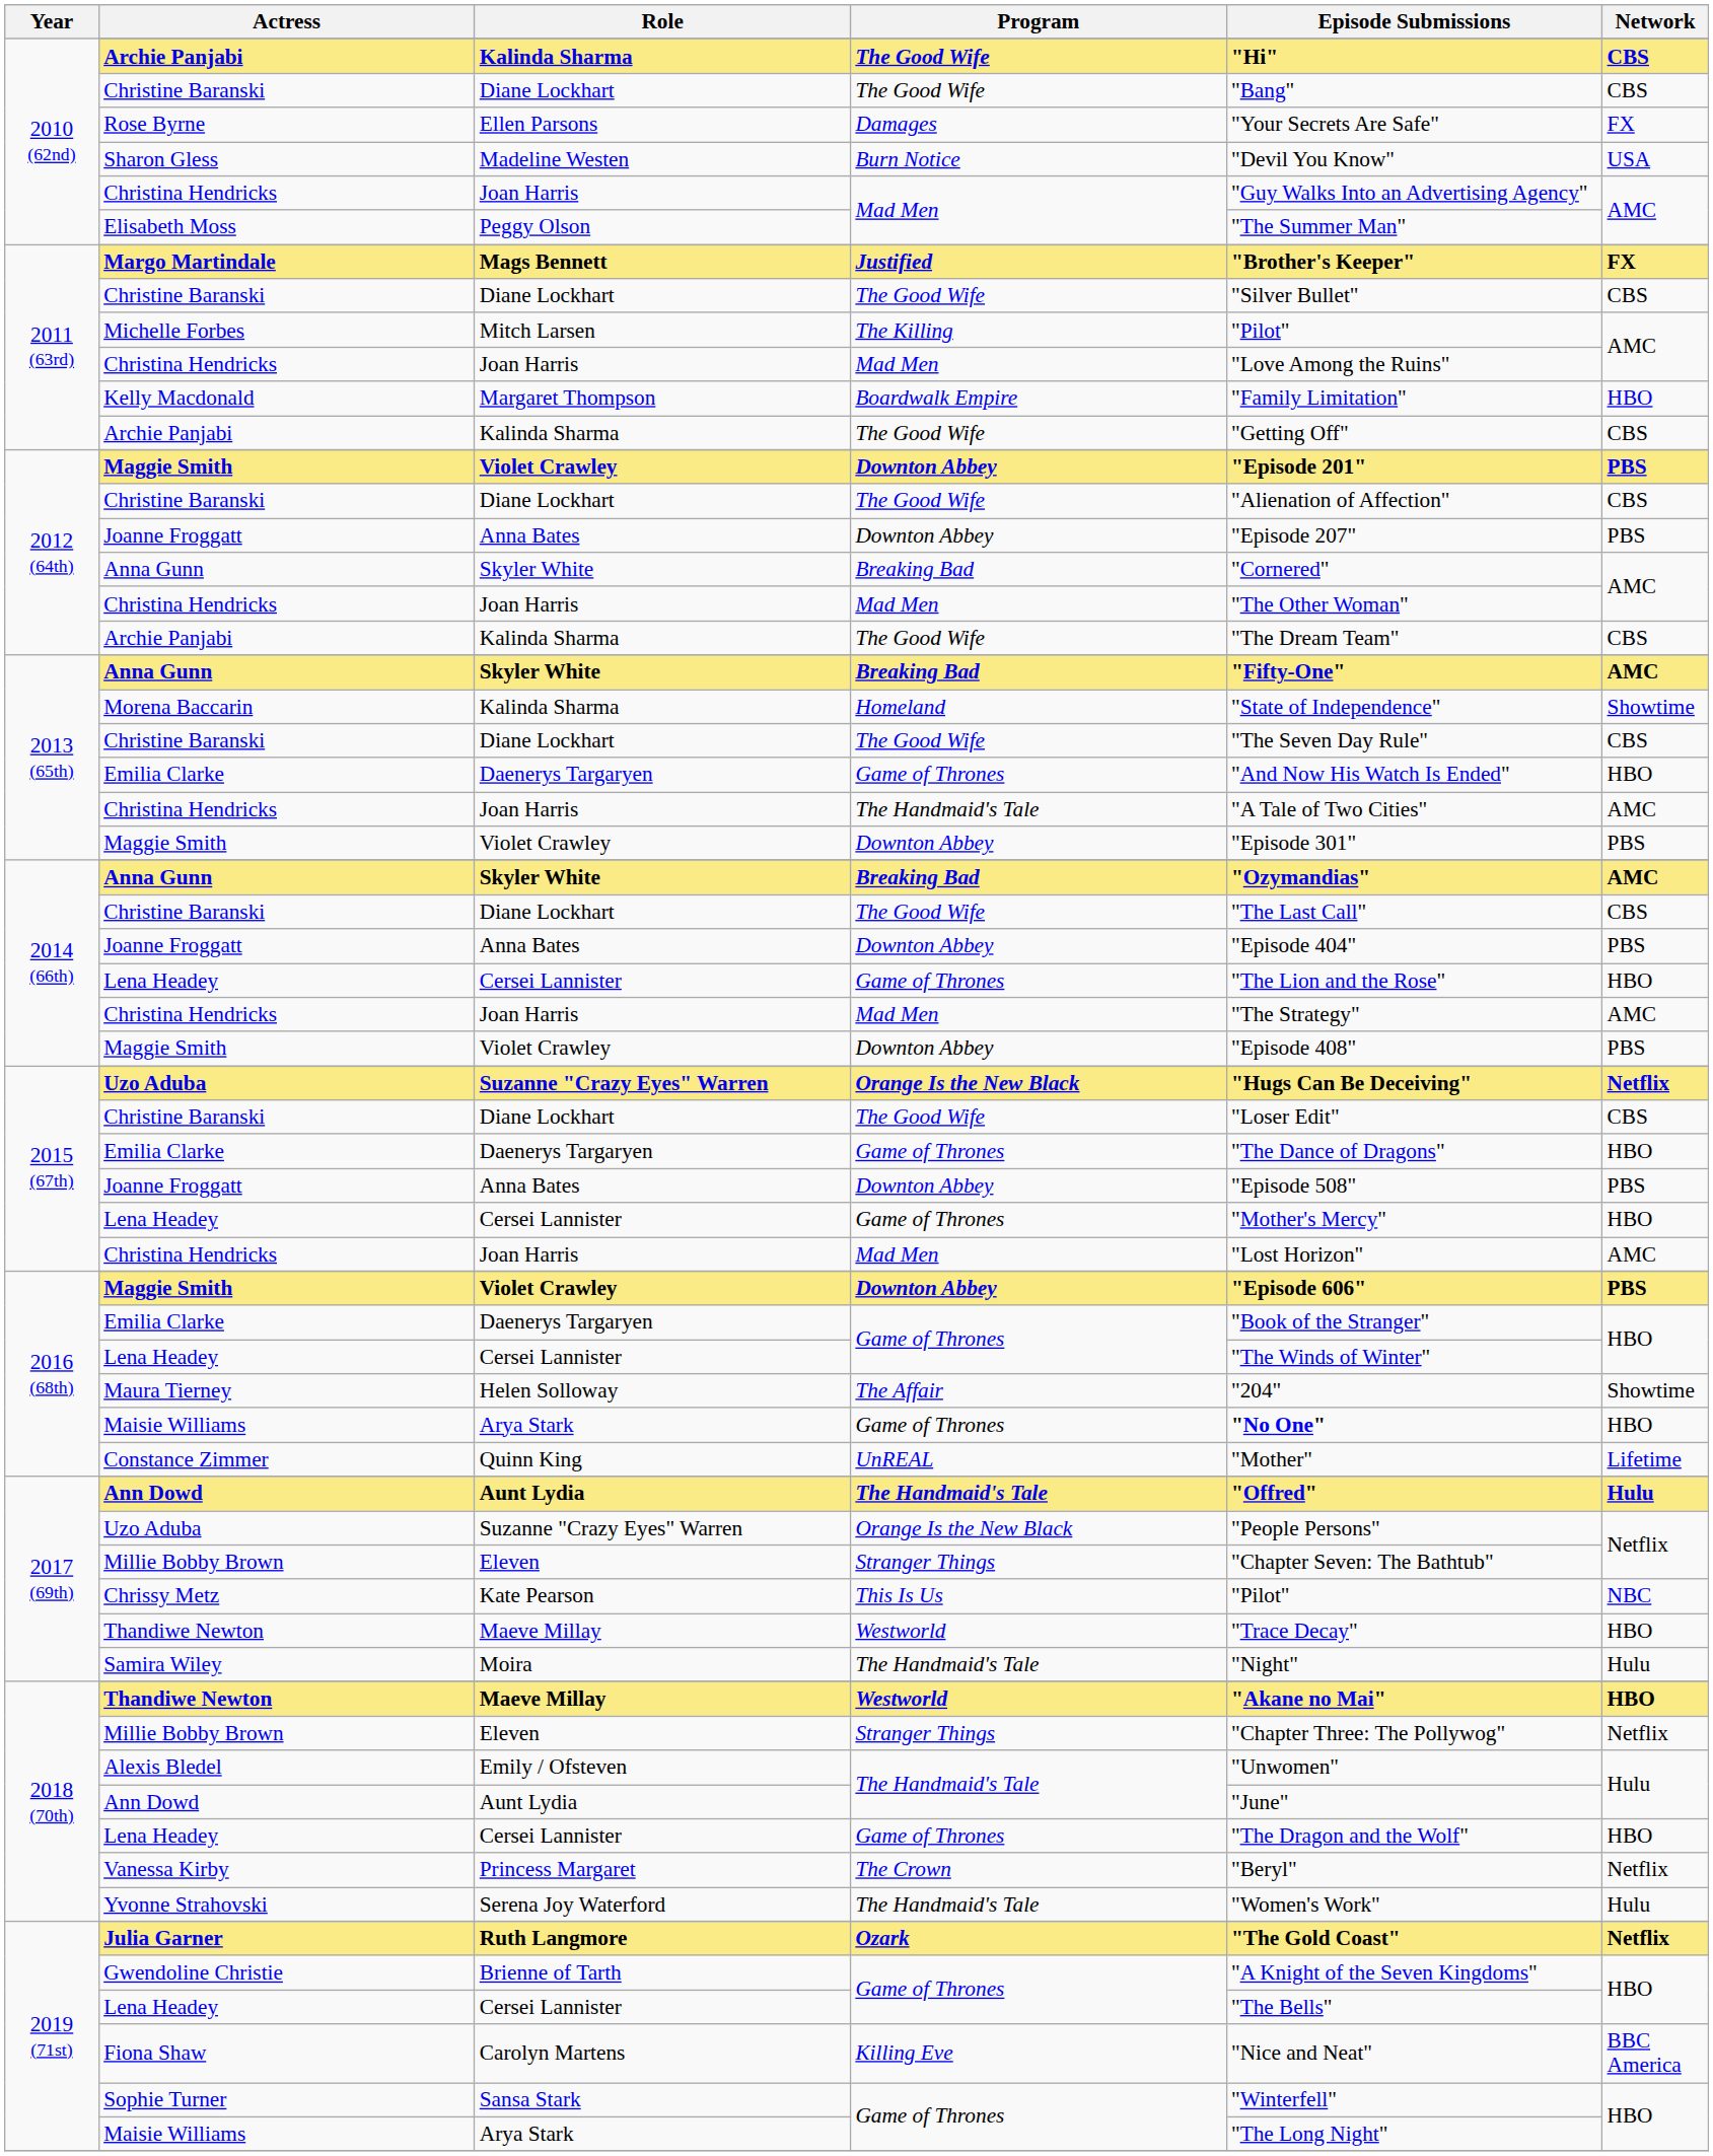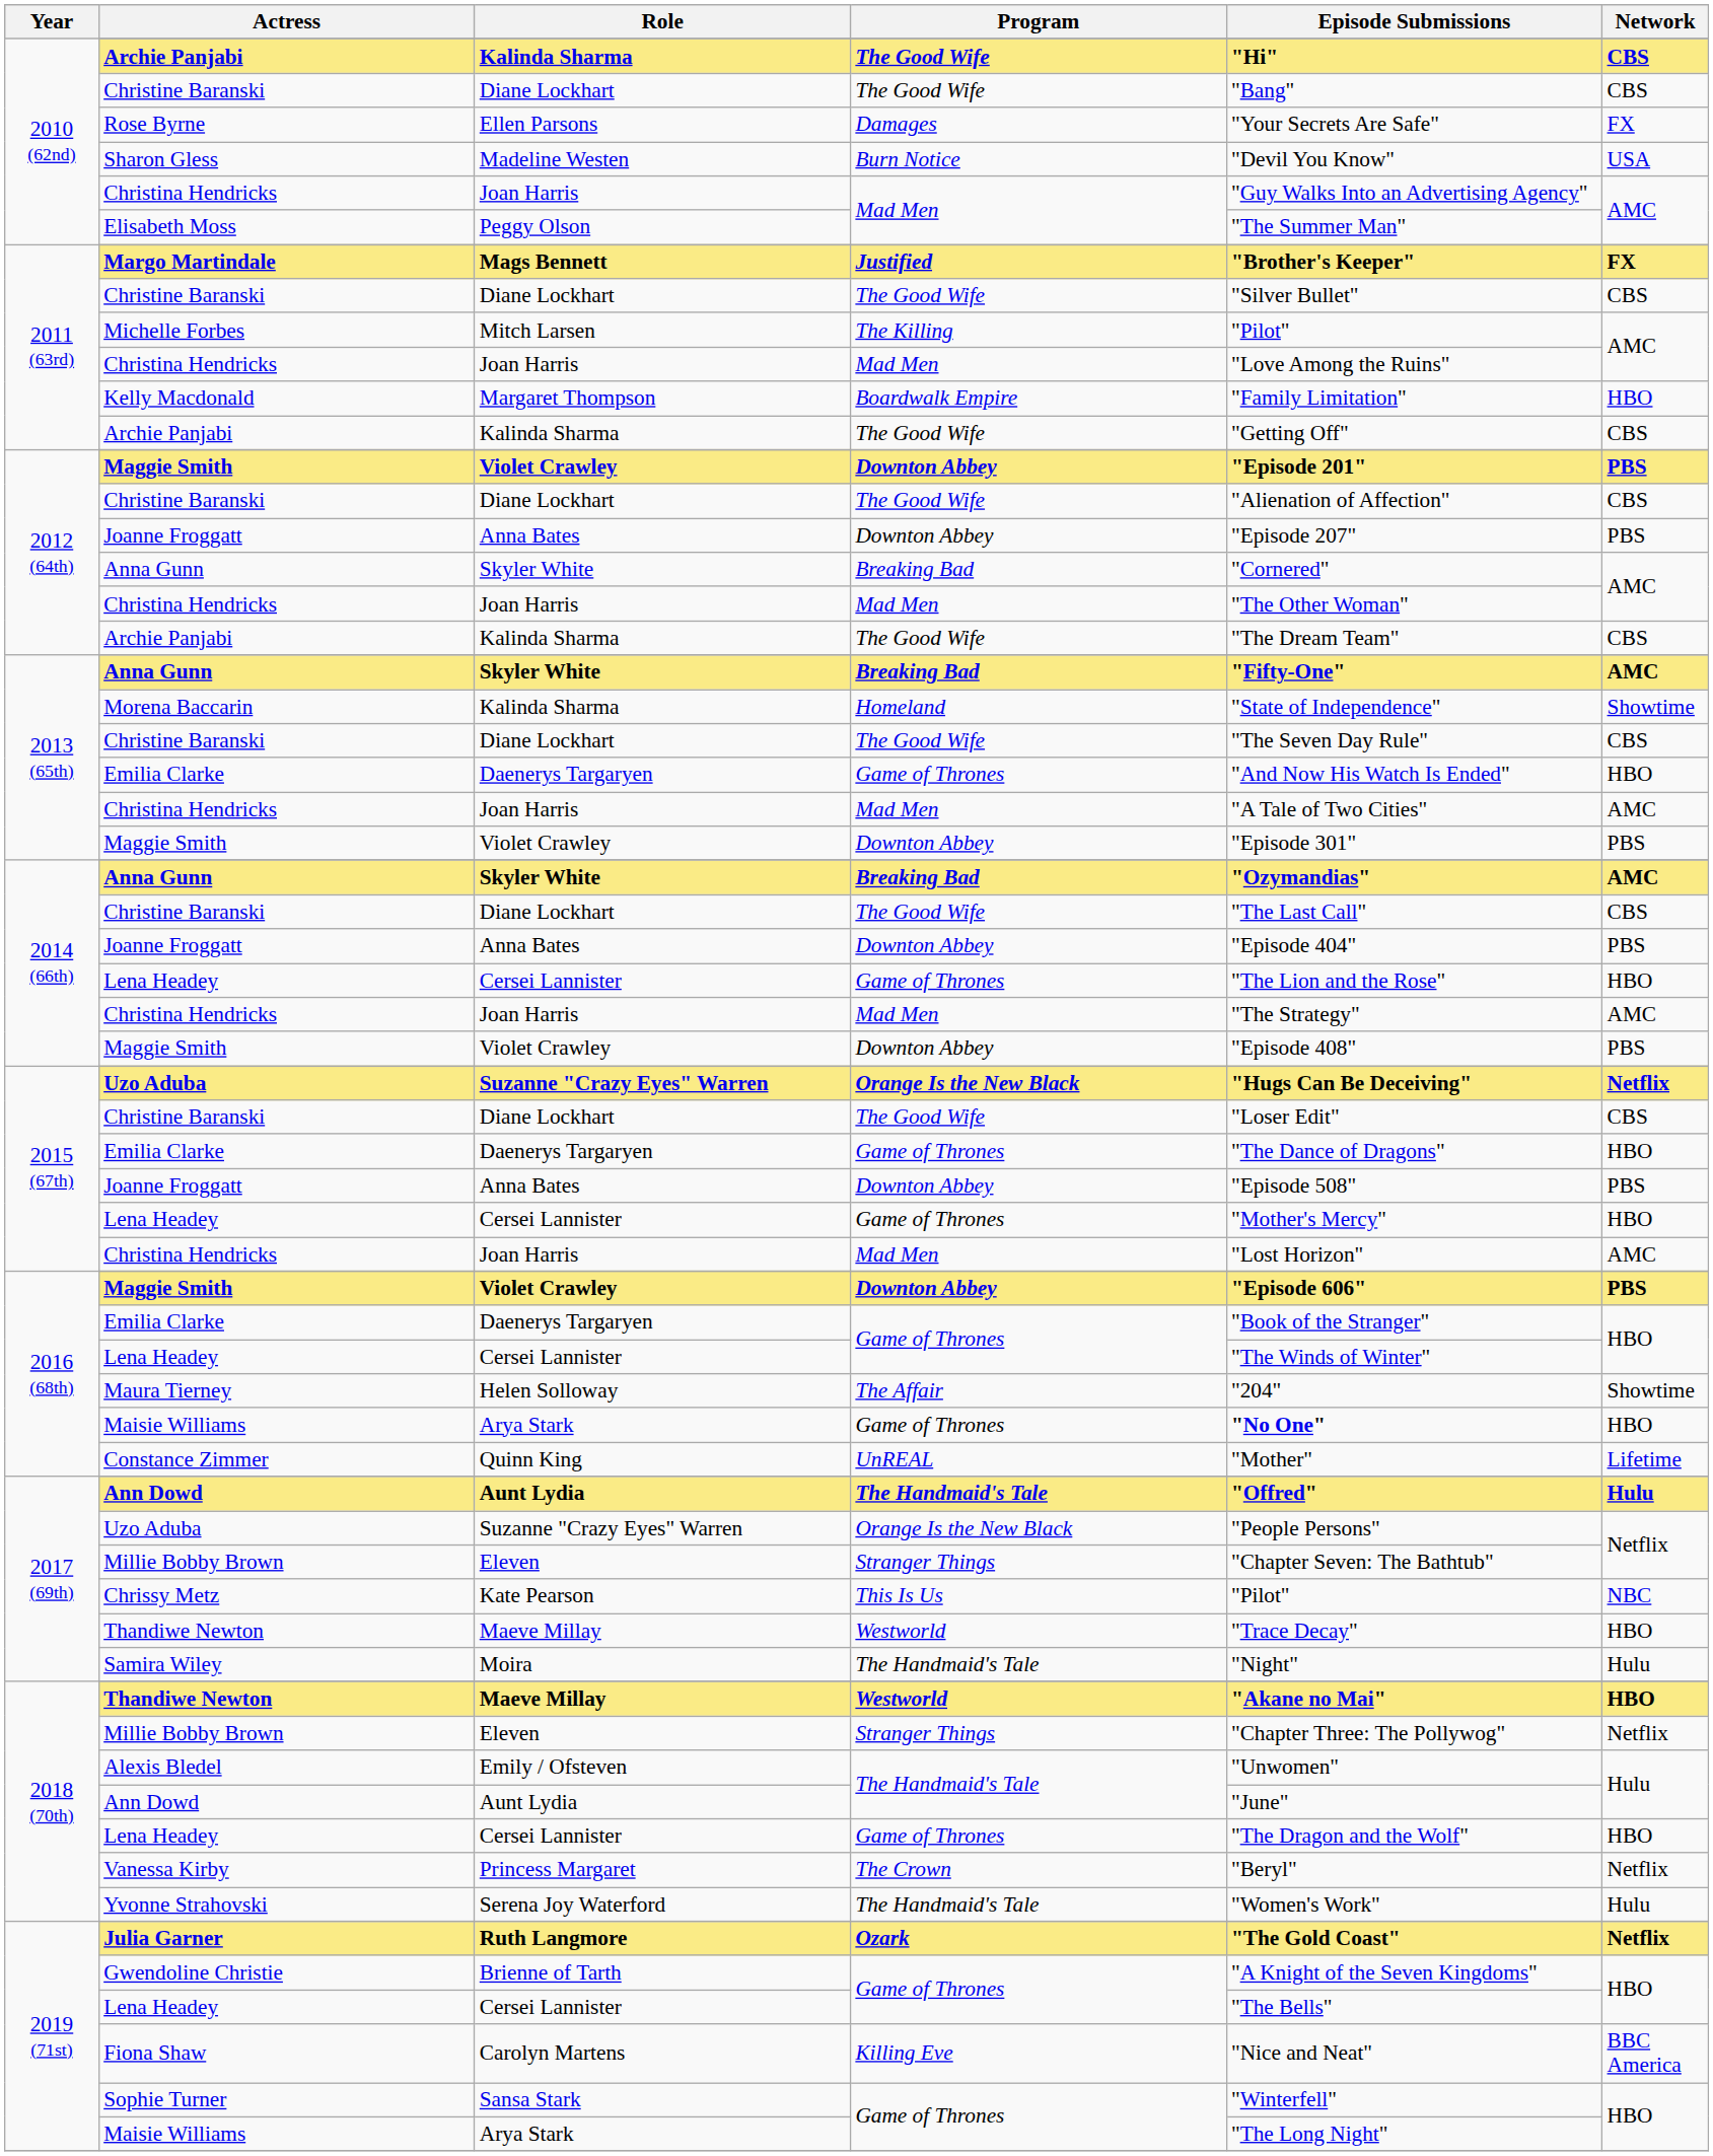2013 (65th) / Christina Hendricks | Program: The Handmaid's Tale -> Mad Men
